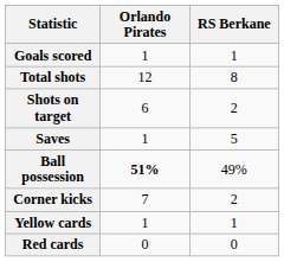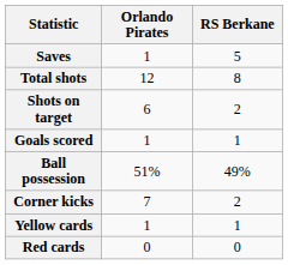rows swapped: Goals scored <-> Saves
Ball possession | Orlando Pirates: bold -> normal
